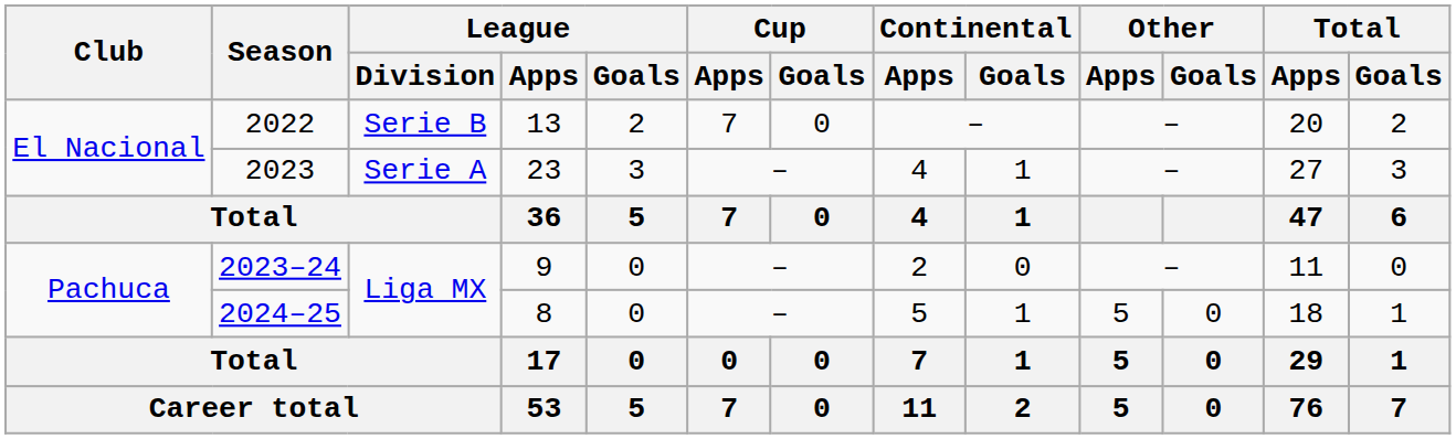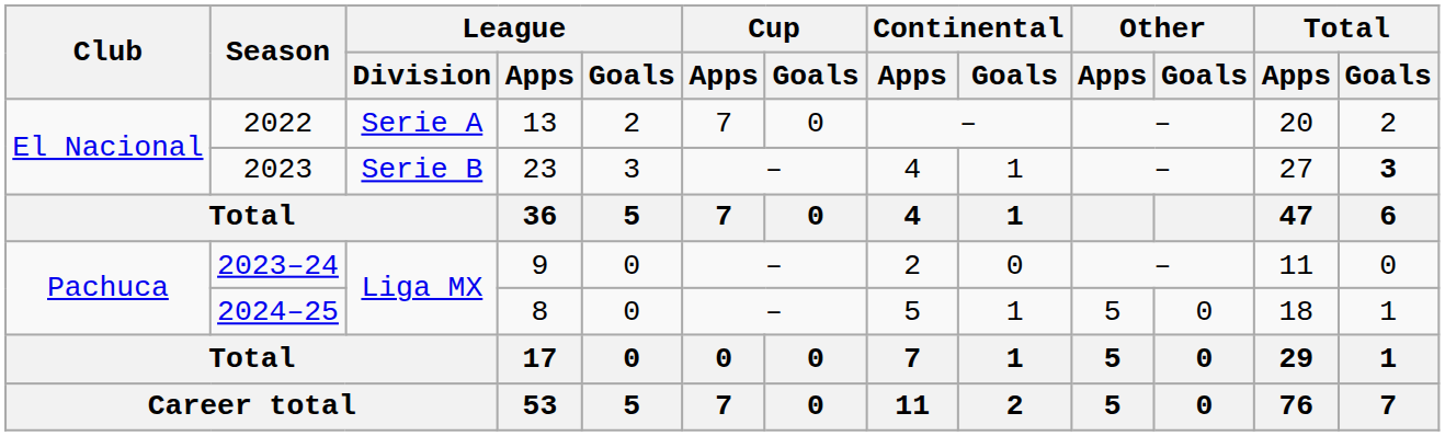2022 | League / Division: Serie B -> Serie A
2023 | League / Division: Serie A -> Serie B
2023 | Total / Goals: normal -> bold
